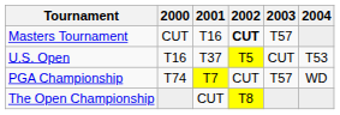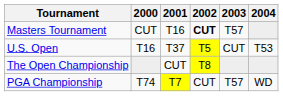rows swapped: The Open Championship <-> PGA Championship
